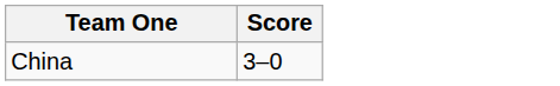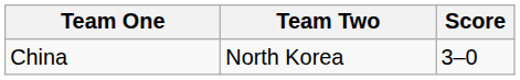+ column: Team Two | North Korea
